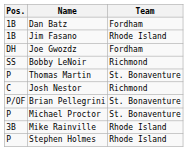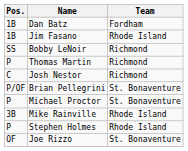- row: DH | Joe Gwozdz | Fordham
Thomas Martin | Team: St. Bonaventure -> Richmond
+ row: OF | Joe Rizzo | St. Bonaventure
